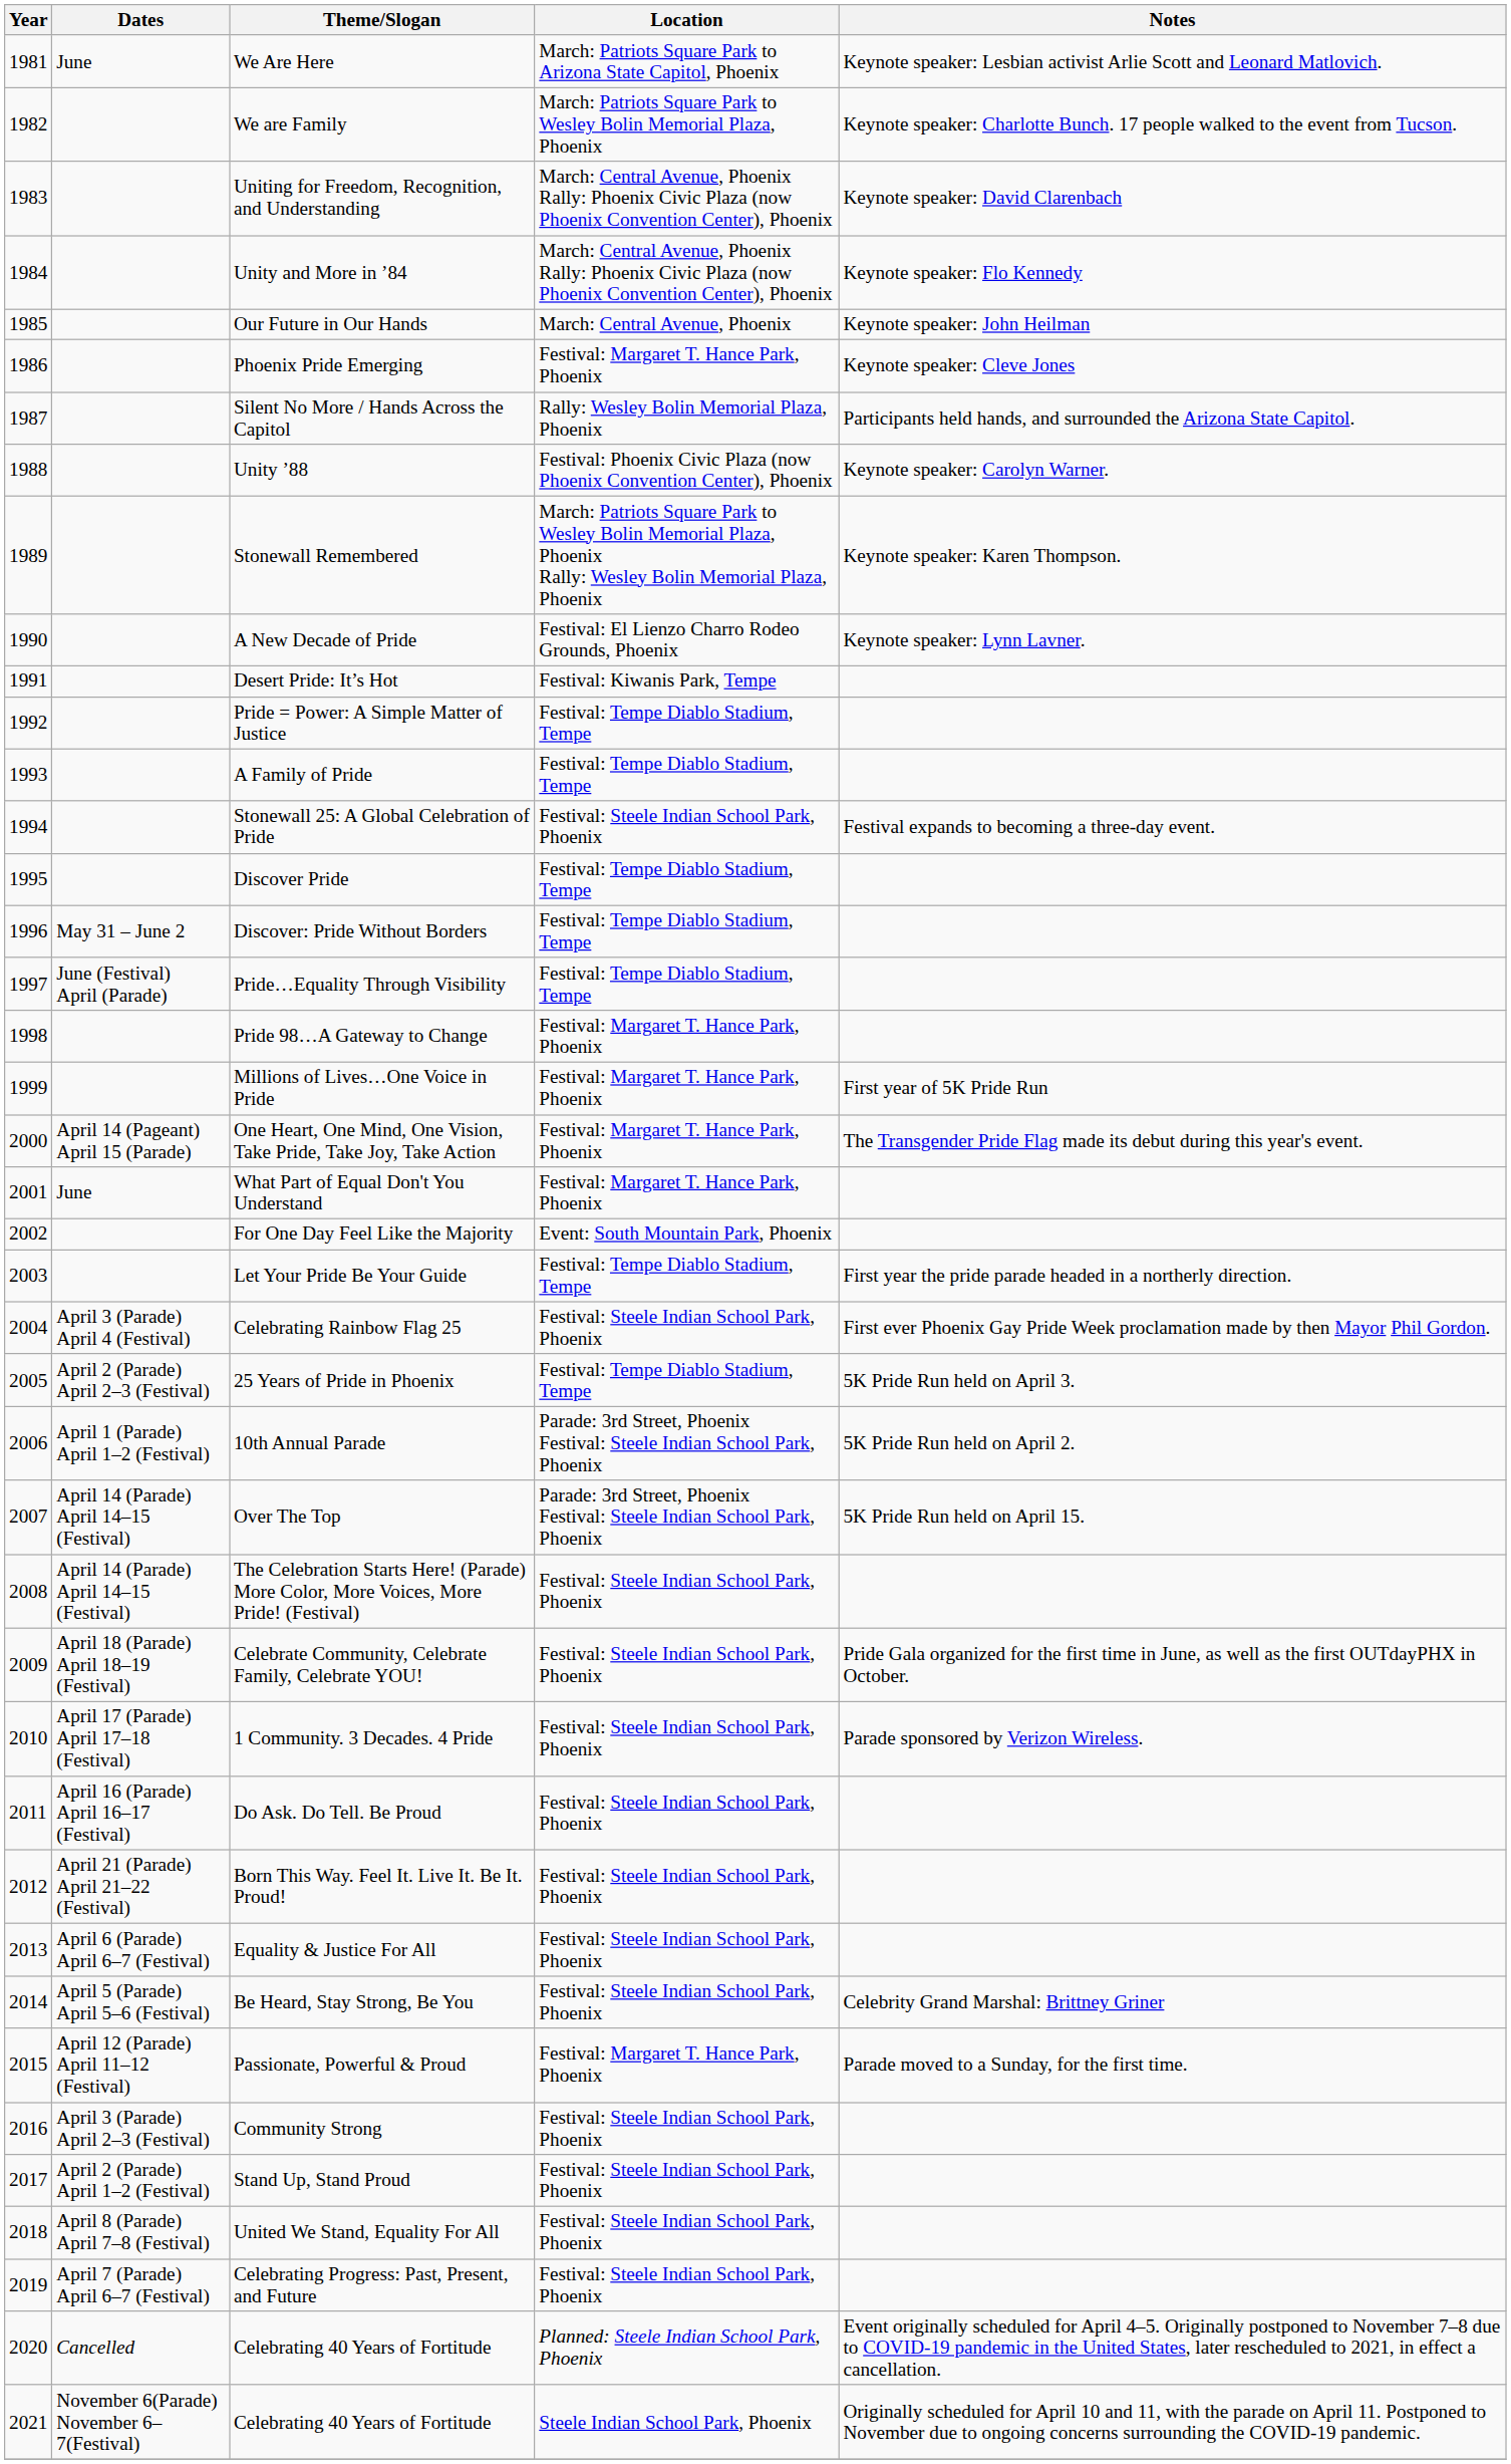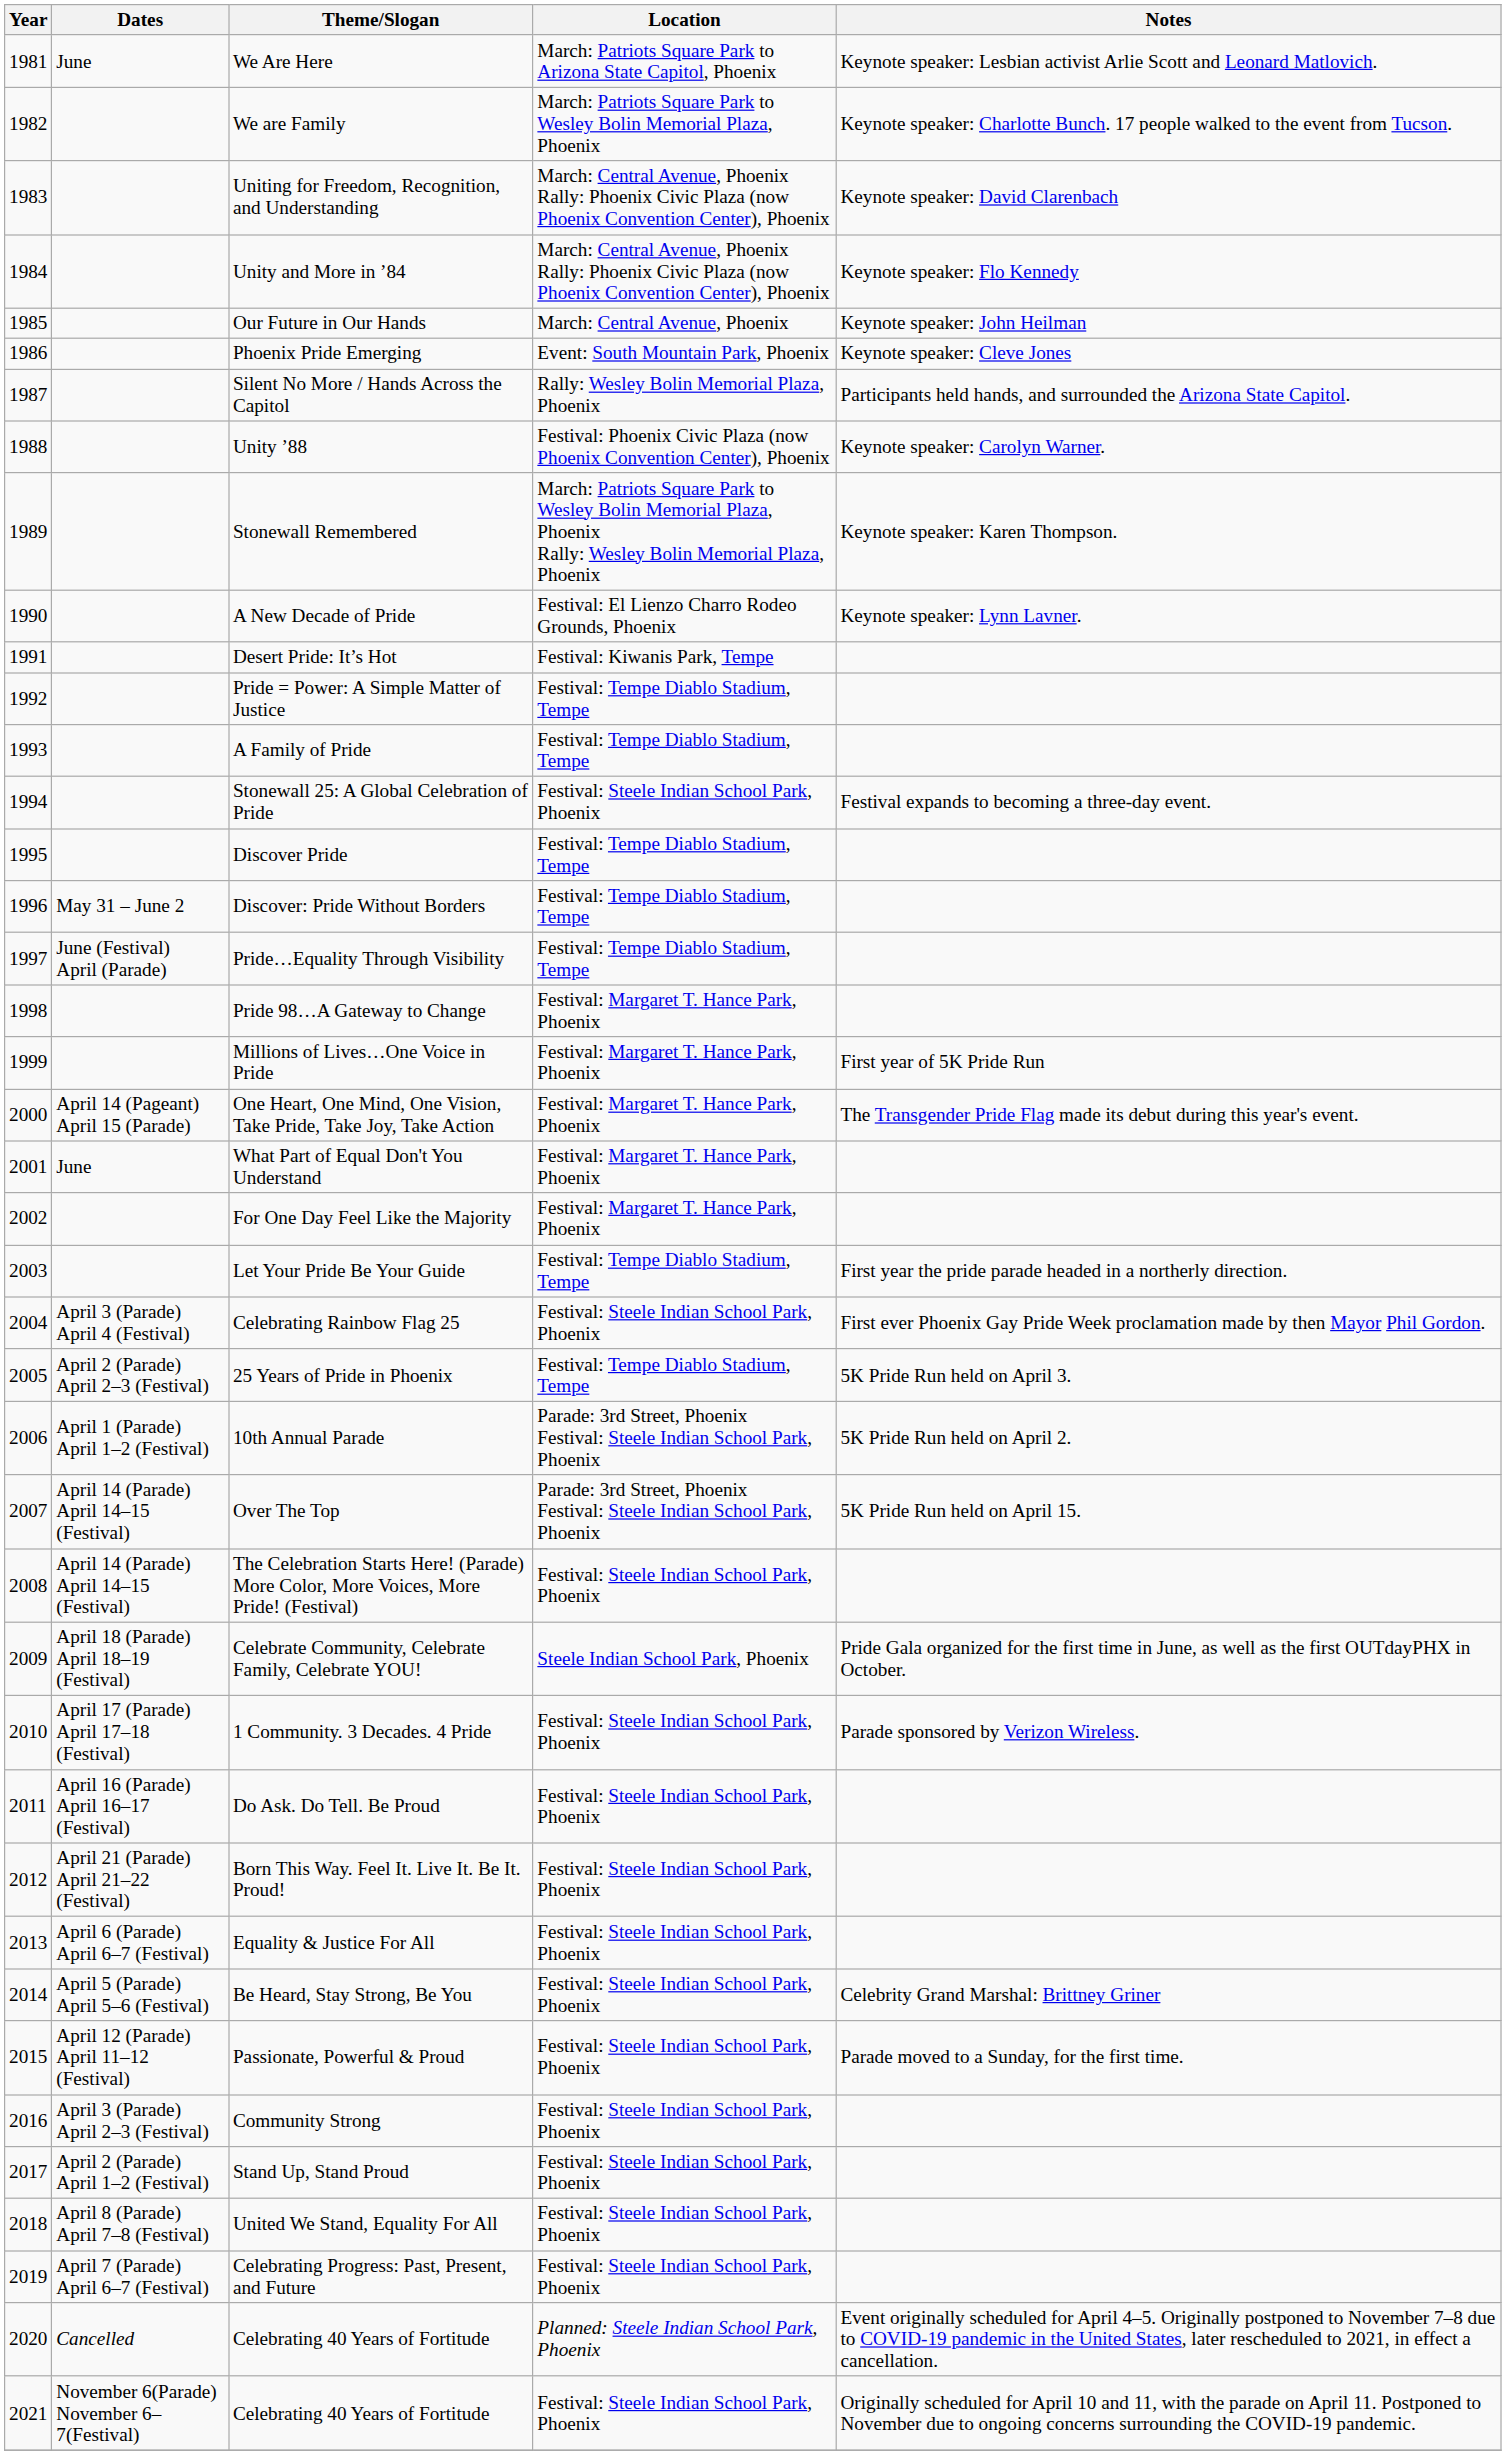Phoenix Pride Emerging | Location: Festival: Margaret T. Hance Park, Phoenix -> Event: South Mountain Park, Phoenix
For One Day Feel Like the Majority | Location: Event: South Mountain Park, Phoenix -> Festival: Margaret T. Hance Park, Phoenix
Celebrate Community, Celebrate Family, Celebrate YOU! | Location: Festival: Steele Indian School Park, Phoenix -> Steele Indian School Park, Phoenix
Passionate, Powerful & Proud | Location: Festival: Margaret T. Hance Park, Phoenix -> Festival: Steele Indian School Park, Phoenix
2021 / Celebrating 40 Years of Fortitude | Location: Steele Indian School Park, Phoenix -> Festival: Steele Indian School Park, Phoenix
